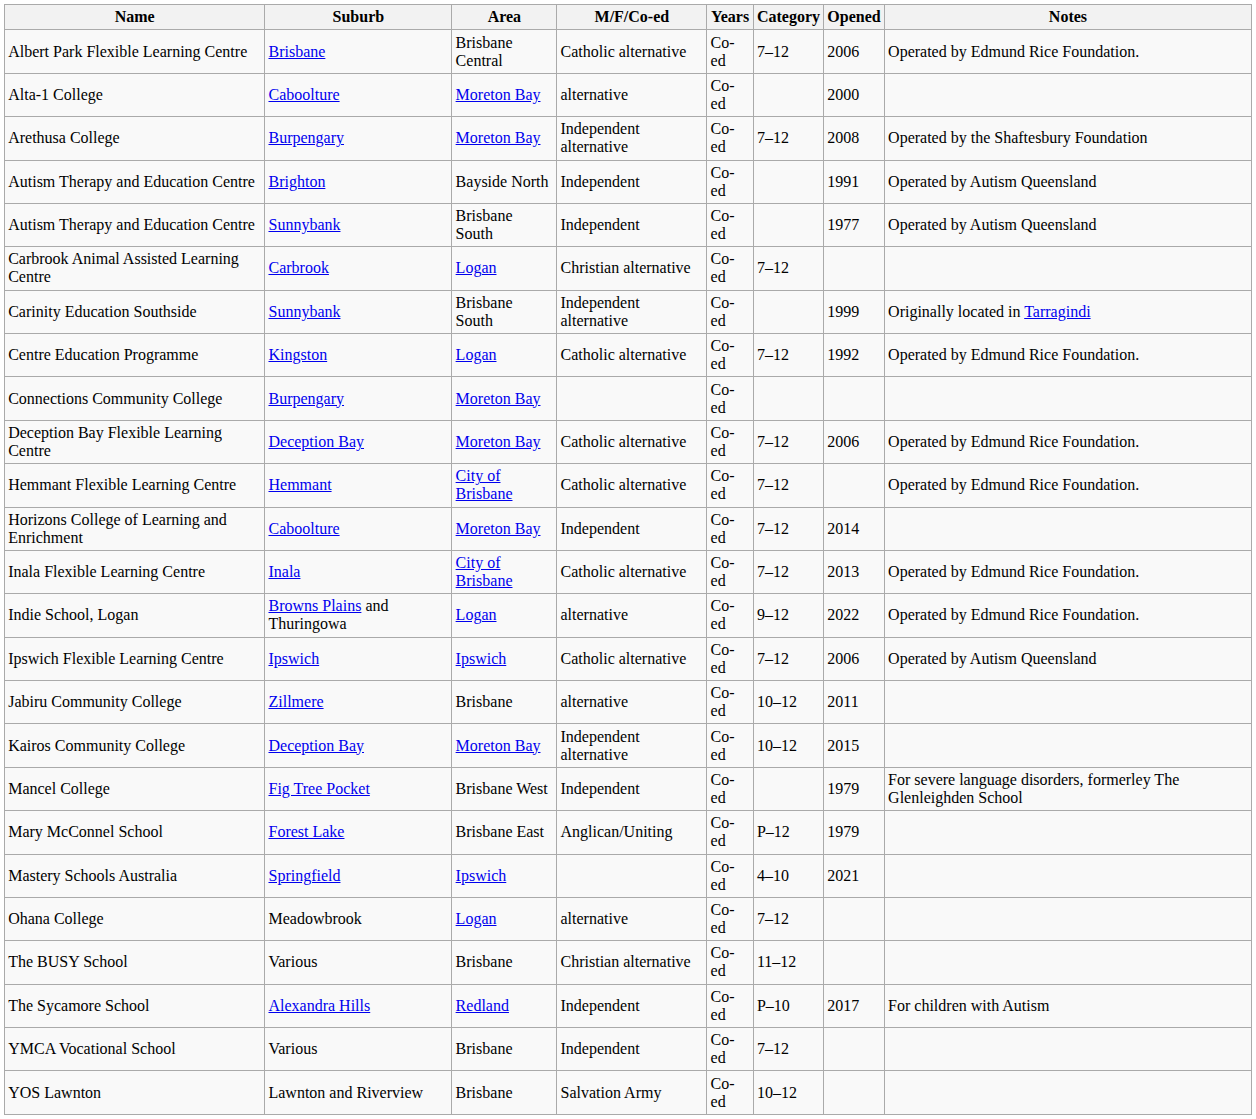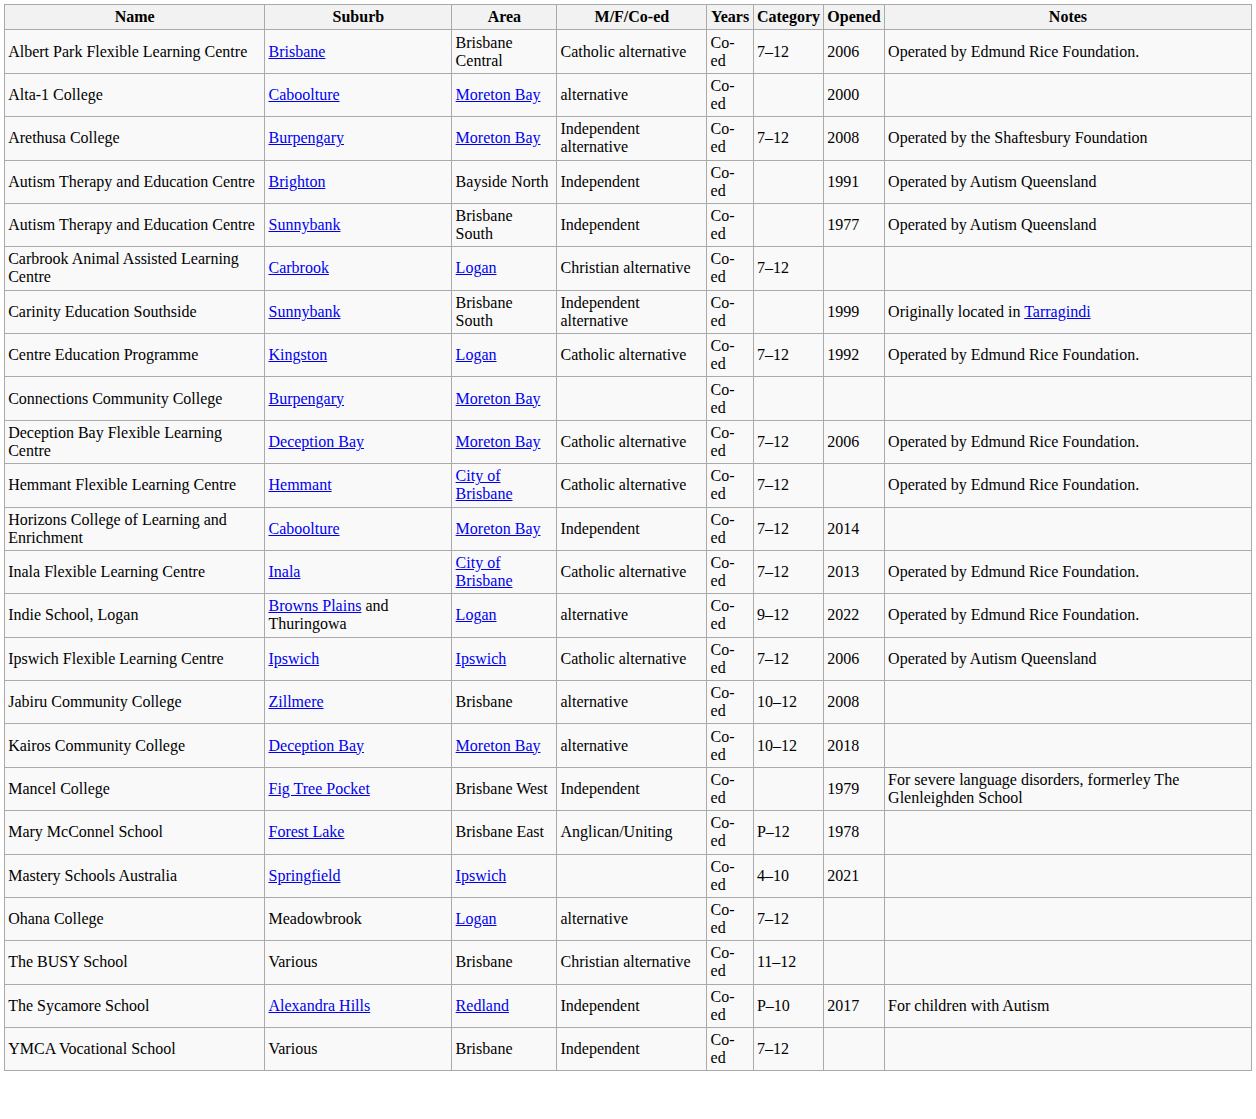Jabiru Community College | Opened: 2011 -> 2008
Kairos Community College | M/F/Co-ed: Independent alternative -> alternative
Kairos Community College | Opened: 2015 -> 2018
Mary McConnel School | Opened: 1979 -> 1978
- row: YOS Lawnton | Lawnton and Riverview | Brisbane | Salvation Army | Co-ed | 10–12
